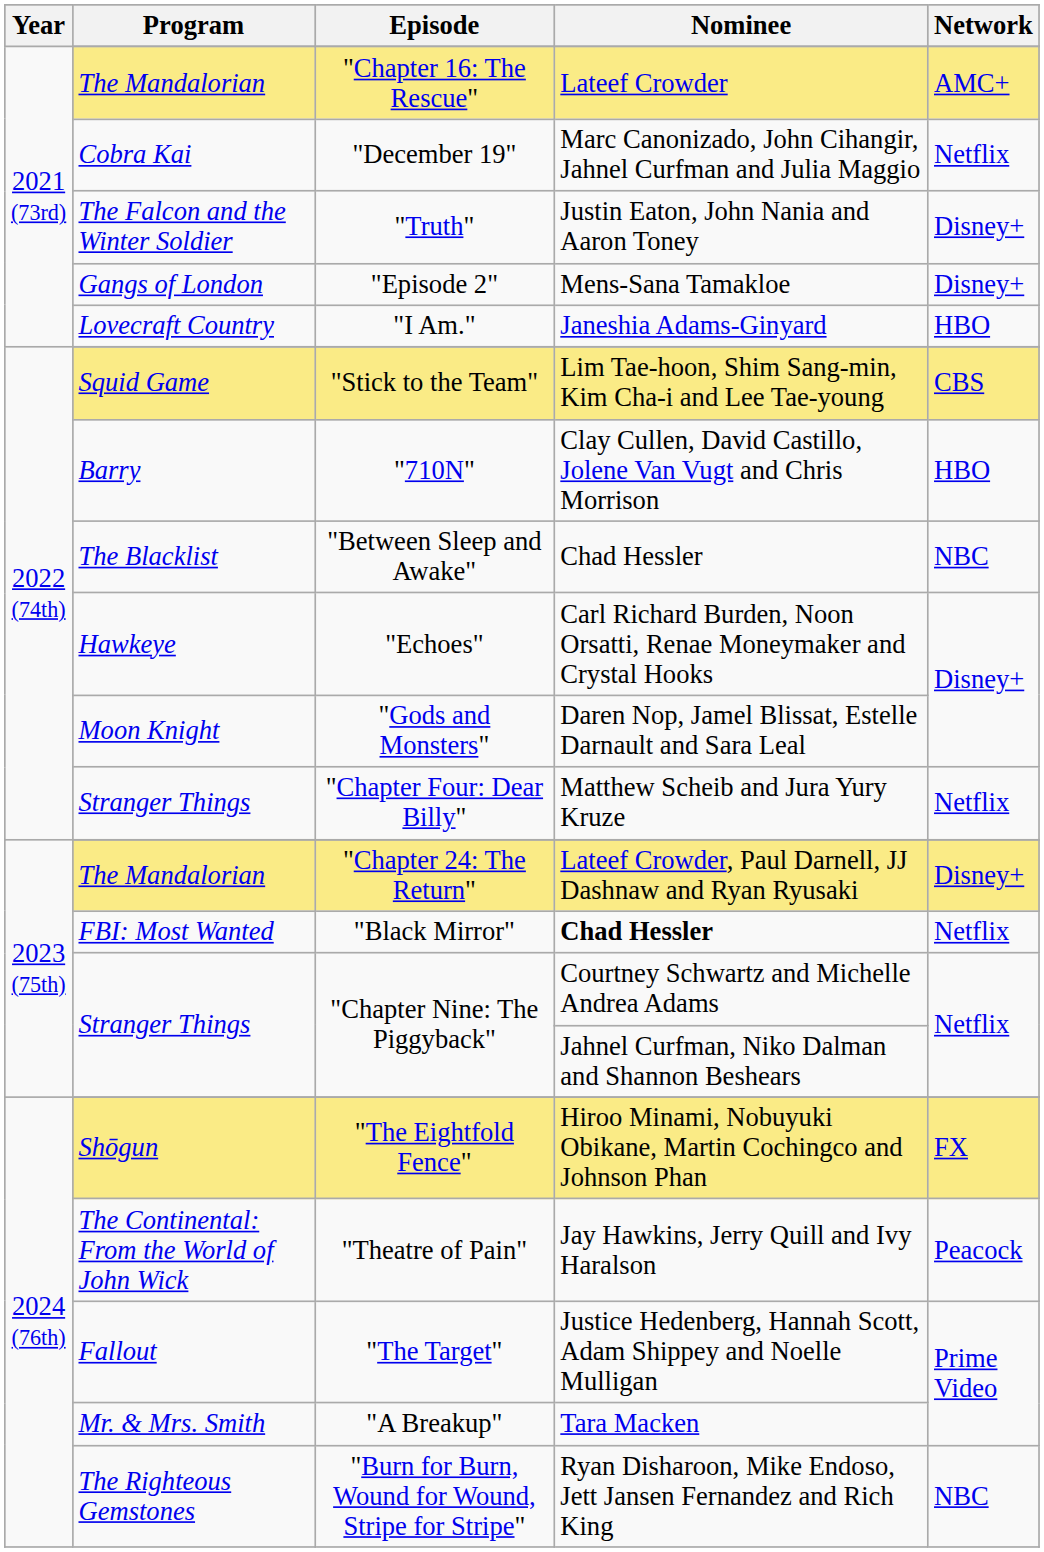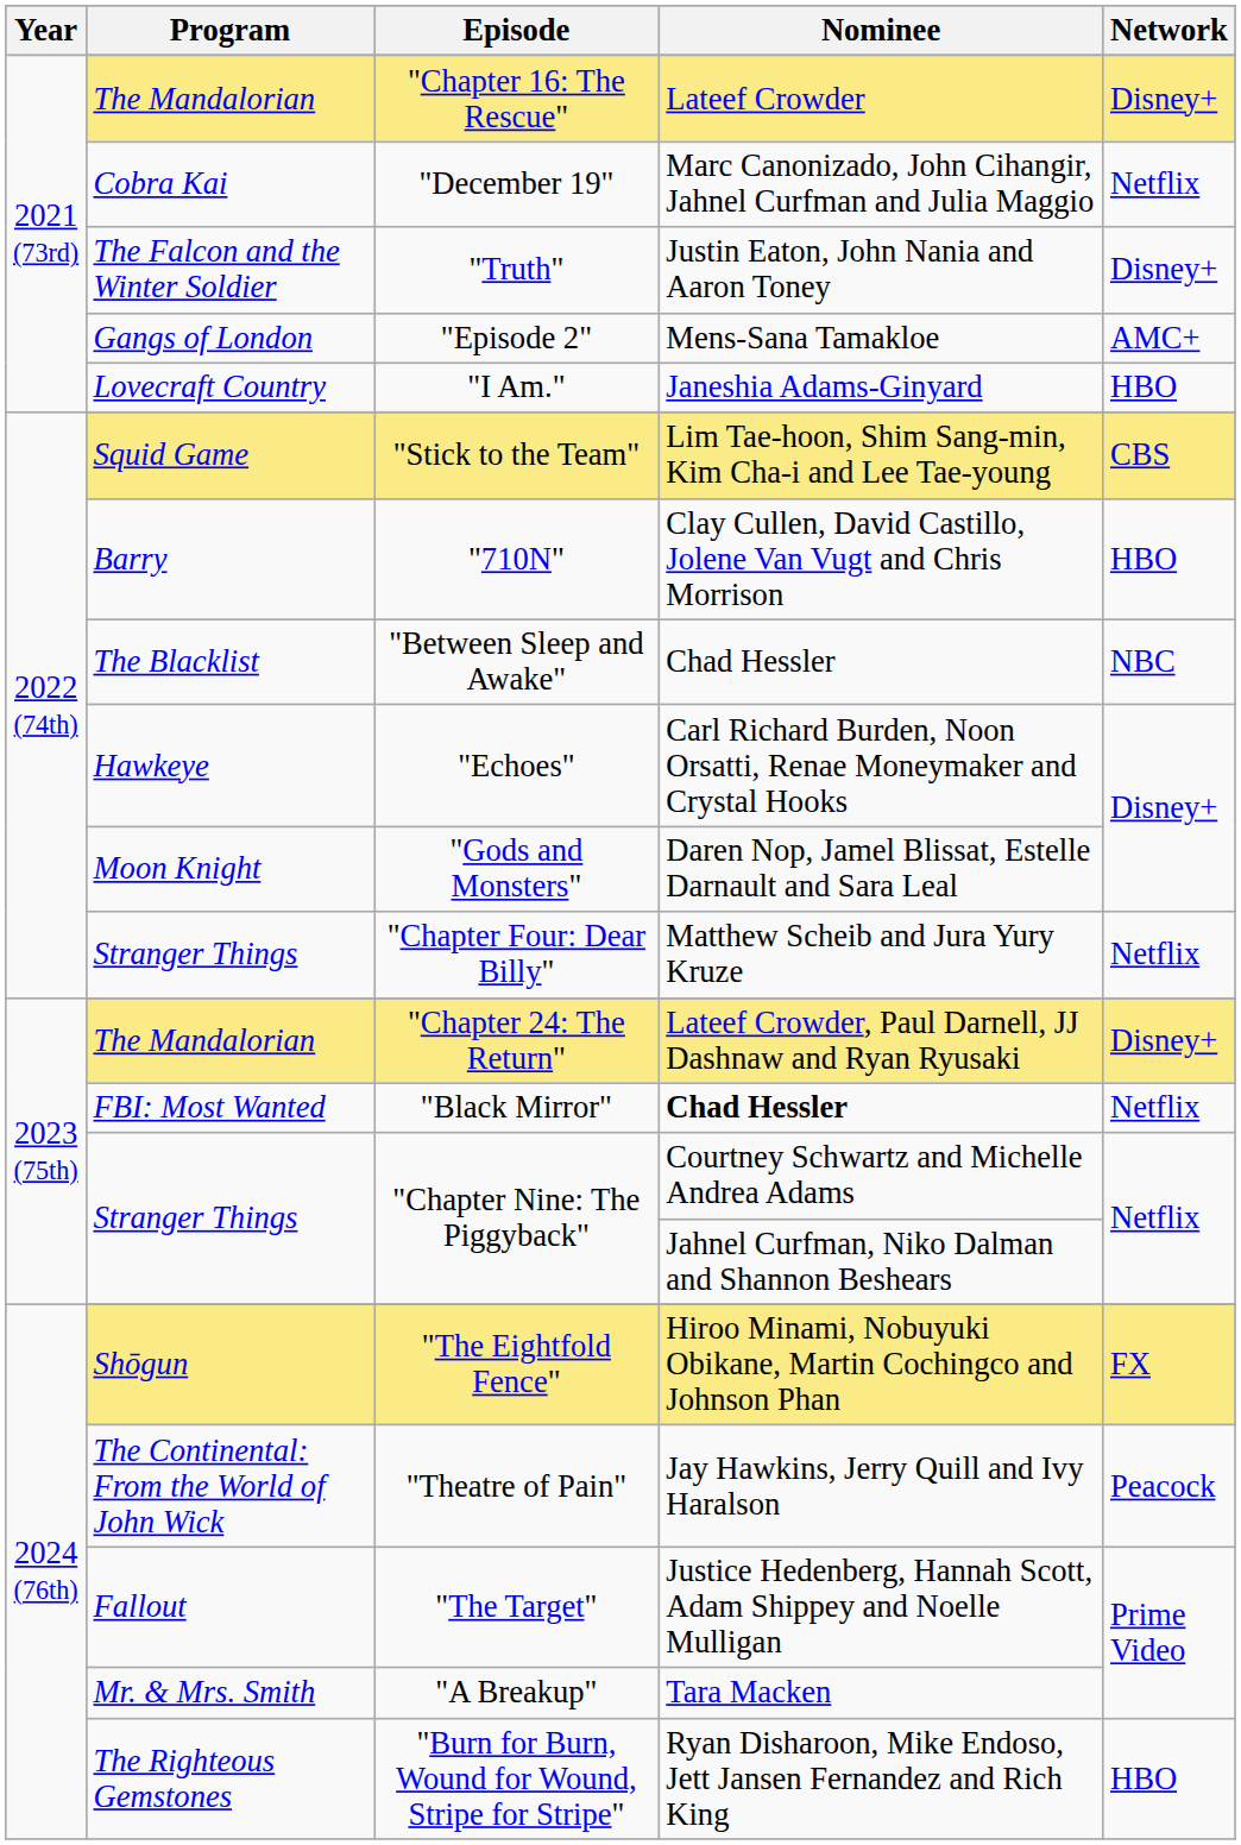"Chapter 16: The Rescue" | Network: AMC+ -> Disney+
"Episode 2" | Network: Disney+ -> AMC+
"Burn for Burn, Wound for Wound, Stripe for Stripe" | Network: NBC -> HBO
